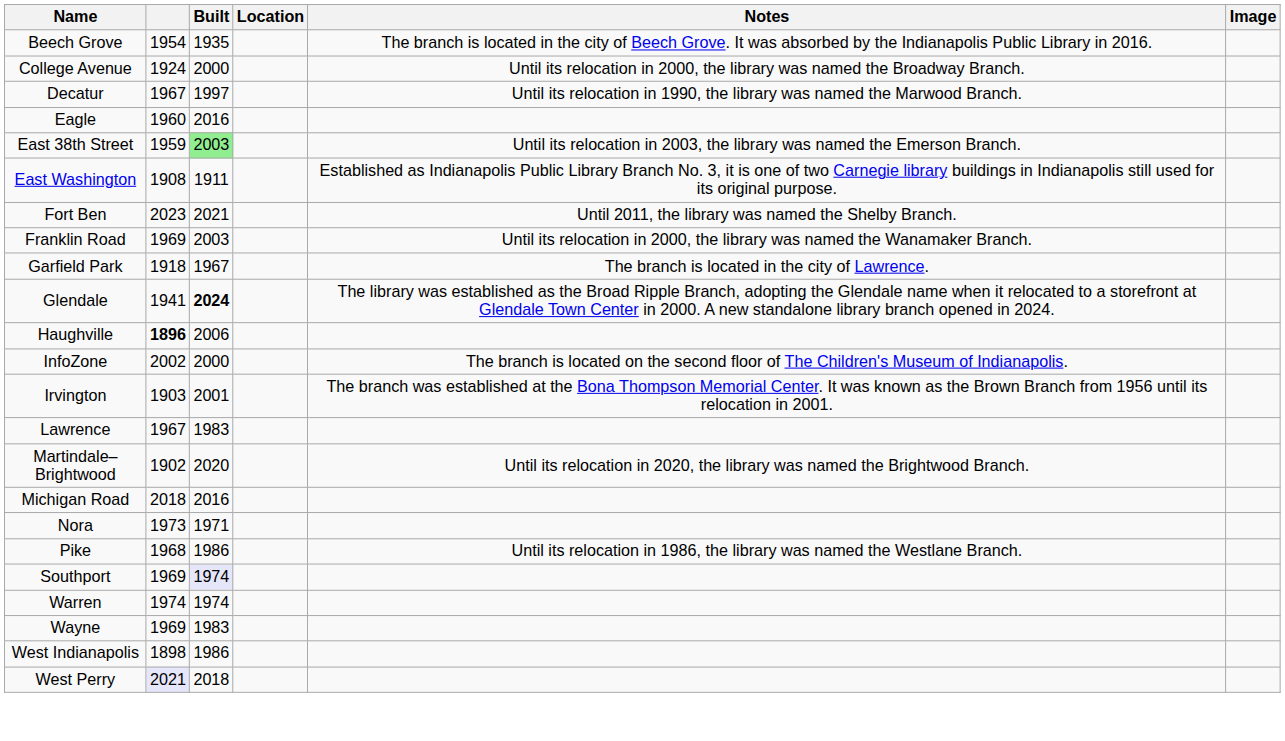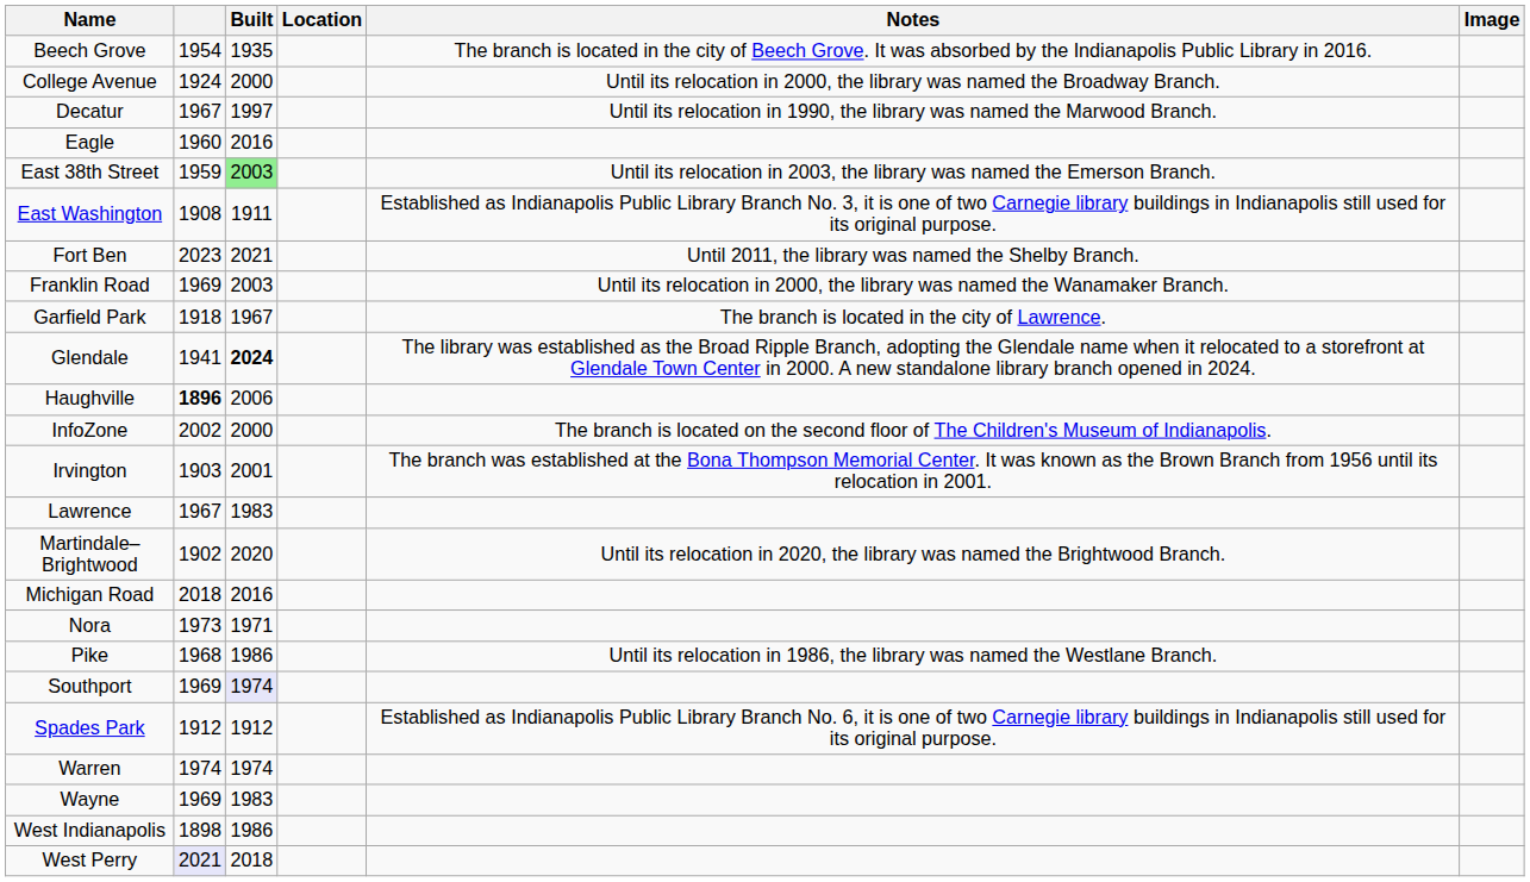+ row: Spades Park | 1912 | 1912 | Established as Indianapolis Public Library Branch No. 6, it is one of two Carnegie library buildings in Indianapolis still used for its original purpose.
